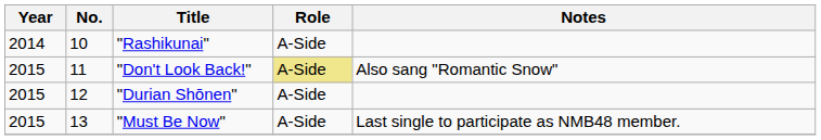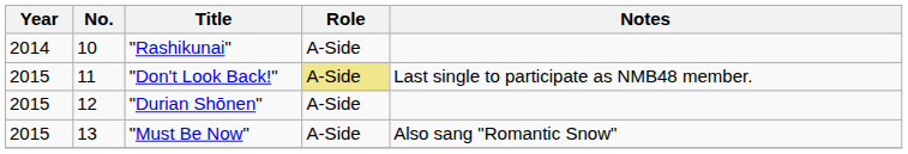"Don't Look Back!" | Notes: Also sang "Romantic Snow" -> Last single to participate as NMB48 member.
"Must Be Now" | Notes: Last single to participate as NMB48 member. -> Also sang "Romantic Snow"
